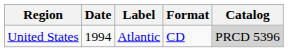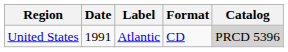United States | Date: 1994 -> 1991
